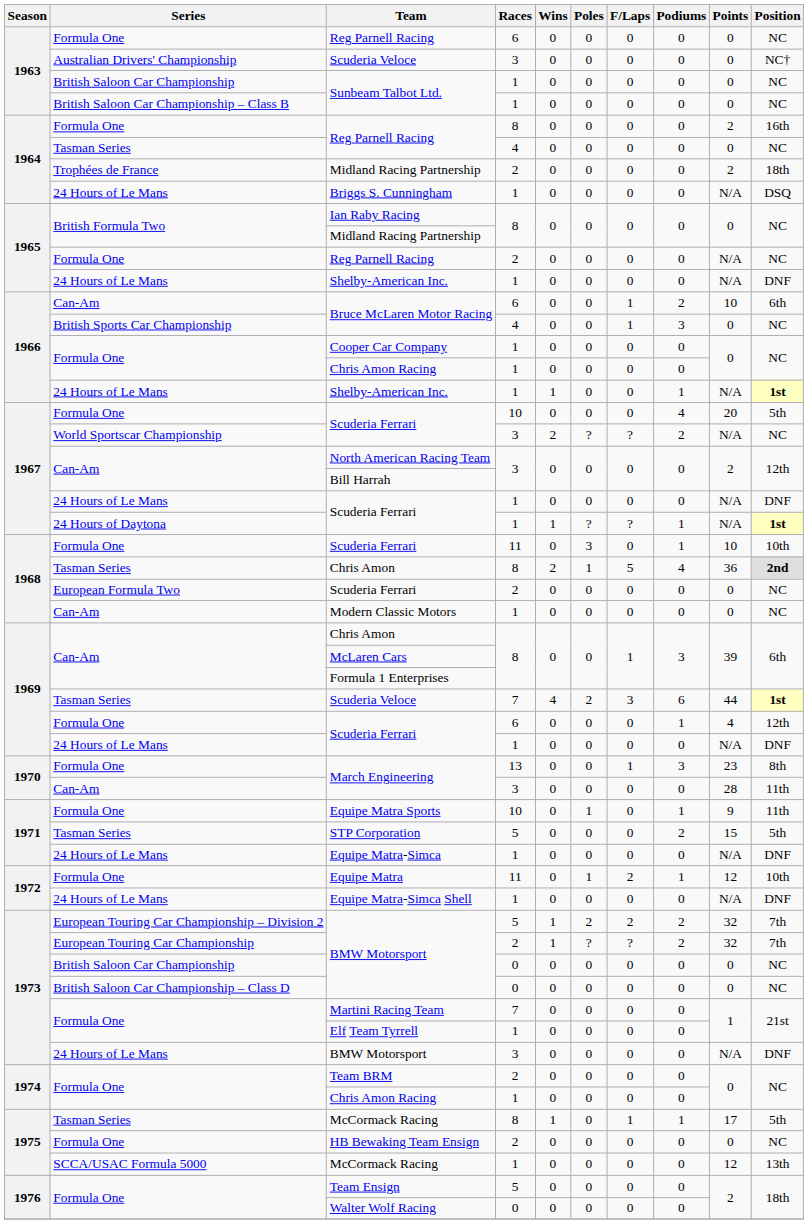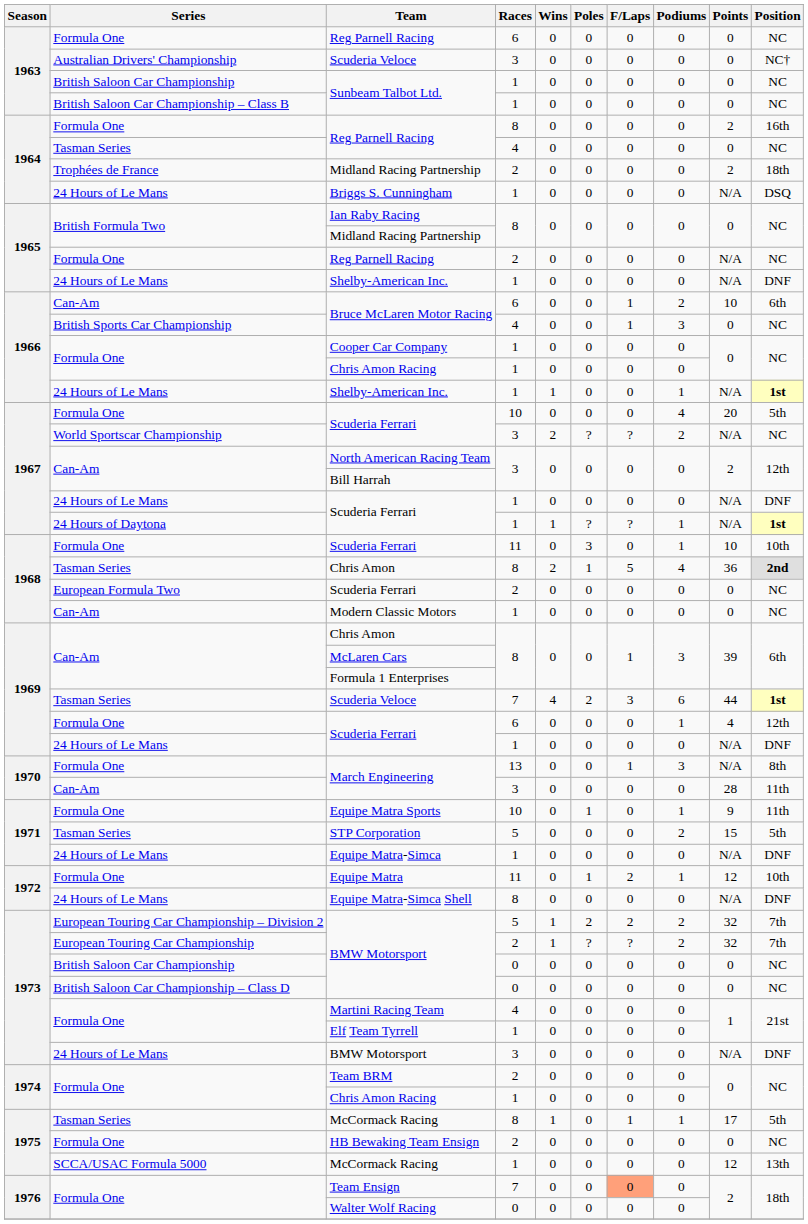Formula One / March Engineering | Points: 23 -> N/A
Equipe Matra-Simca Shell | Races: 1 -> 8
Martini Racing Team | Races: 7 -> 4
Team Ensign | Races: 5 -> 7
Team Ensign | F/Laps: no background -> lightsalmon background
